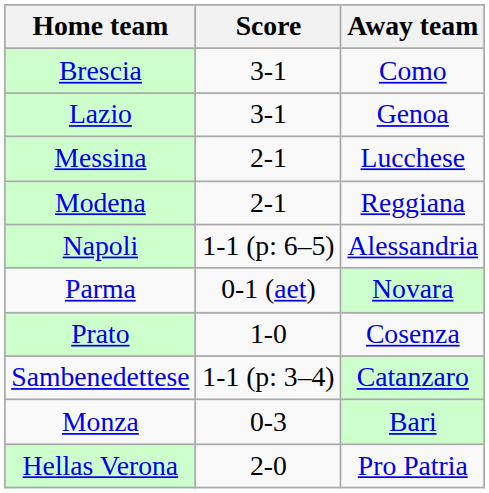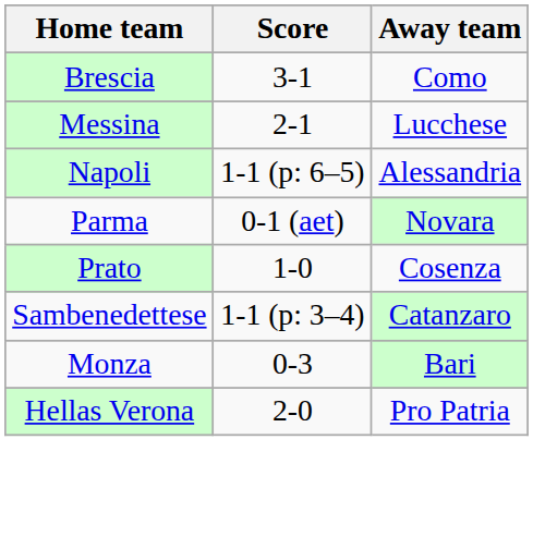- row: Lazio | 3-1 | Genoa
- row: Modena | 2-1 | Reggiana
